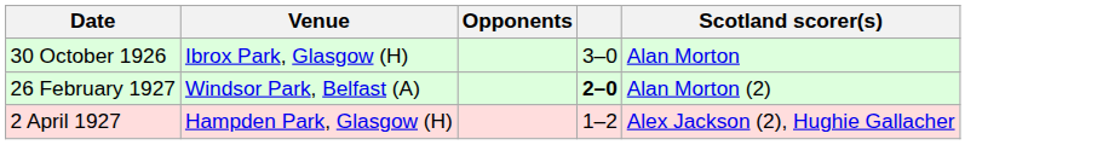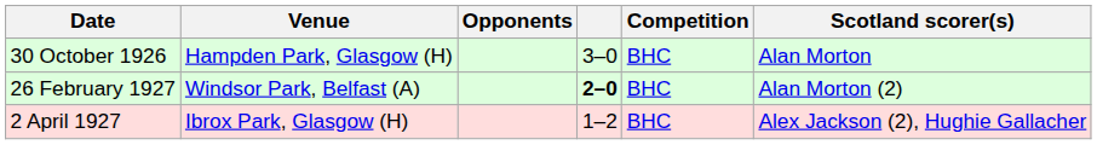+ column: Competition | BHC | BHC | BHC
30 October 1926 | Venue: Ibrox Park, Glasgow (H) -> Hampden Park, Glasgow (H)
2 April 1927 | Venue: Hampden Park, Glasgow (H) -> Ibrox Park, Glasgow (H)
